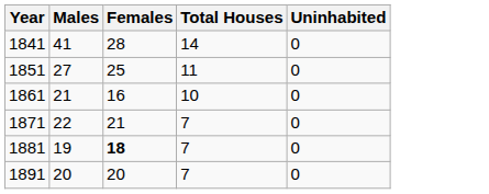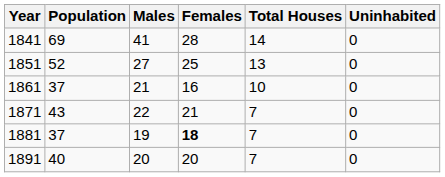+ column: Population | 69 | 52 | 37 | 43 | 37 | 40
1851 | Total Houses: 11 -> 13
